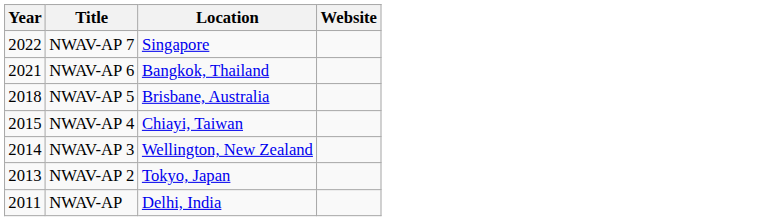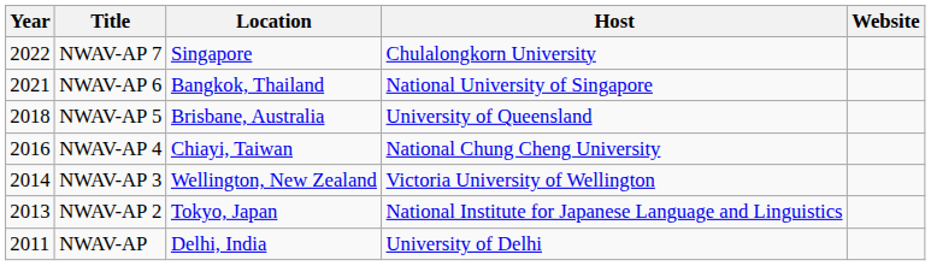+ column: Host | Chulalongkorn University | National University of Singapore | University of Queensland | National Chung Cheng University | Victoria University of Wellington | National Institute for Japanese Language and Linguistics | University of Delhi
NWAV-AP 4 | Year: 2015 -> 2016
